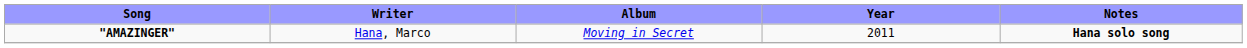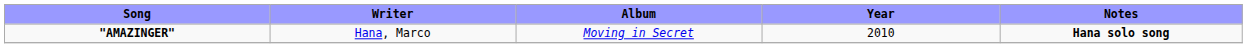"AMAZINGER" | Year: 2011 -> 2010
